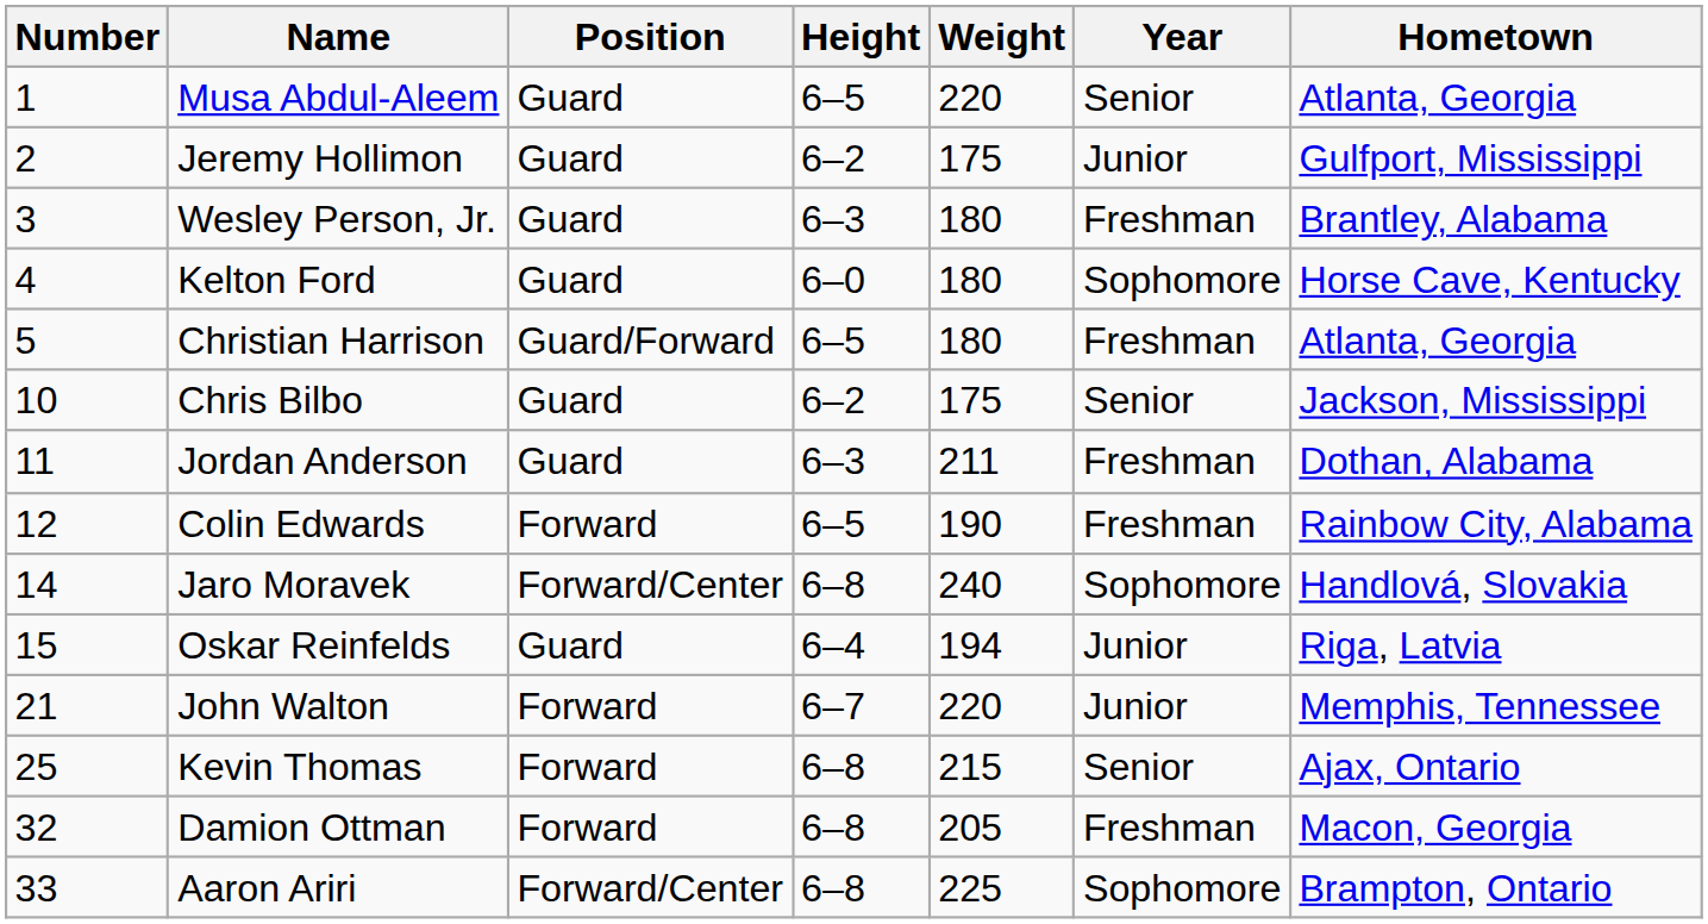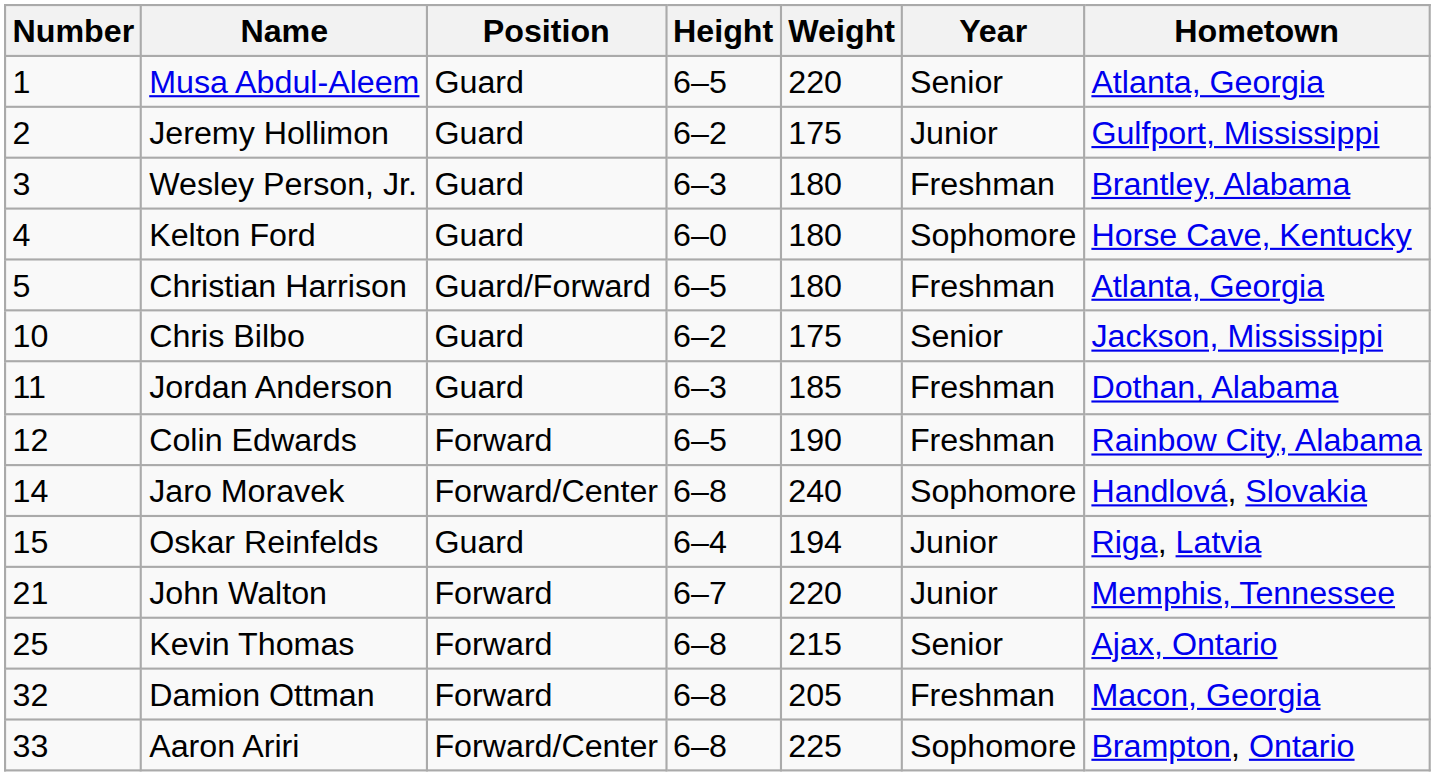Jordan Anderson | Weight: 211 -> 185
